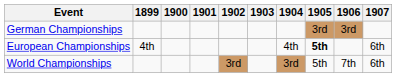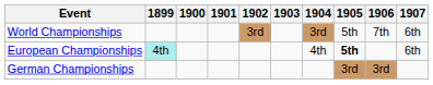rows swapped: World Championships <-> German Championships
European Championships | 1899: no background -> paleturquoise background
